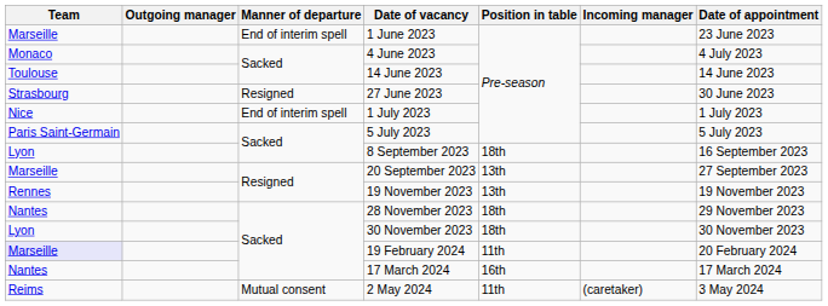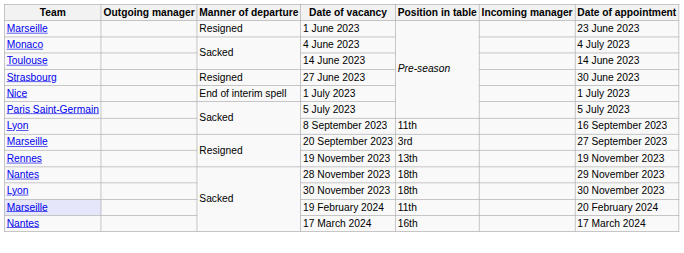1 June 2023 | Manner of departure: End of interim spell -> Resigned
8 September 2023 | Position in table: 18th -> 11th
20 September 2023 | Position in table: 13th -> 3rd
- row: Reims | Mutual consent | 2 May 2024 | 11th | (caretaker) | 3 May 2024
